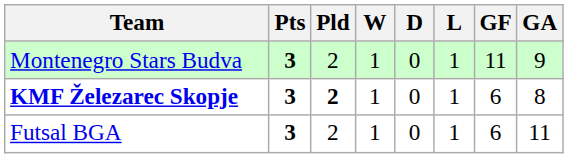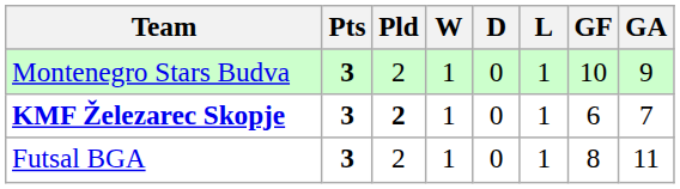Montenegro Stars Budva | GF: 11 -> 10
KMF Železarec Skopje | GA: 8 -> 7
Futsal BGA | GF: 6 -> 8
